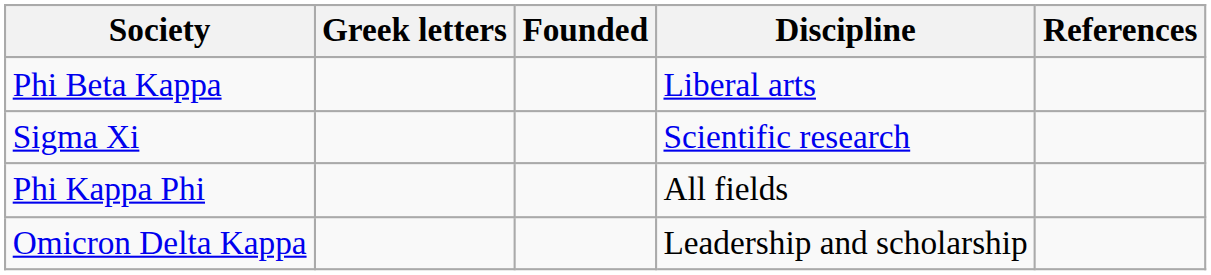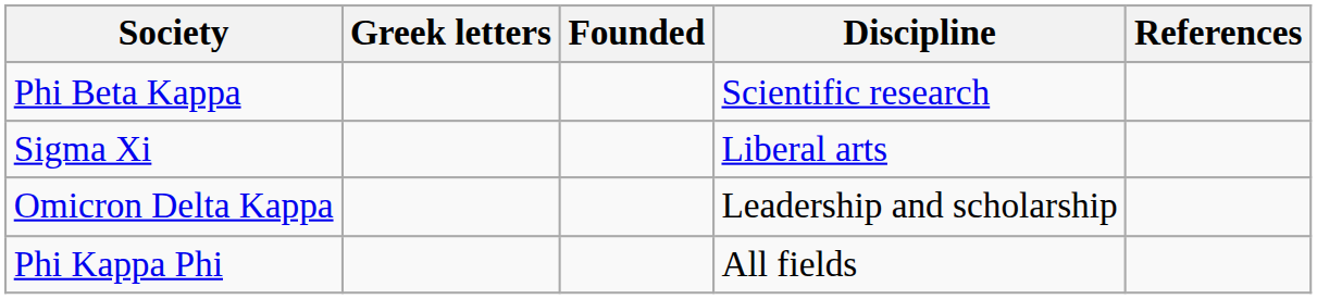Phi Beta Kappa | Discipline: Liberal arts -> Scientific research
Sigma Xi | Discipline: Scientific research -> Liberal arts
rows swapped: Phi Kappa Phi <-> Omicron Delta Kappa
